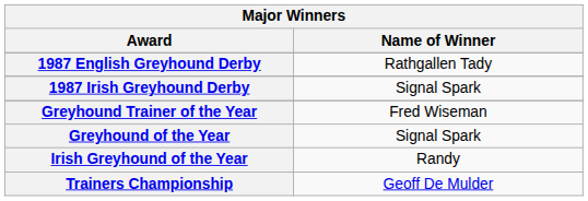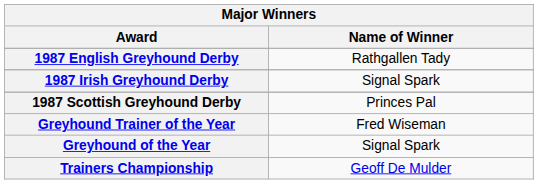+ row: 1987 Scottish Greyhound Derby | Princes Pal
- row: Irish Greyhound of the Year | Randy
